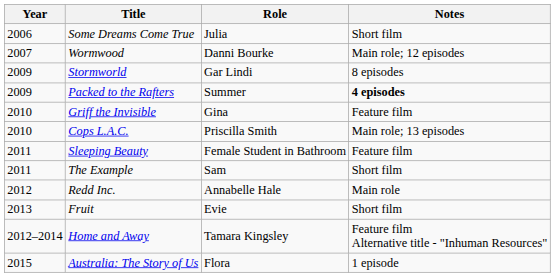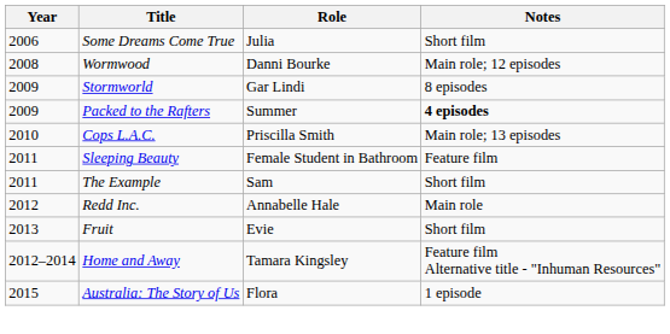Wormwood | Year: 2007 -> 2008
- row: 2010 | Griff the Invisible | Gina | Feature film
